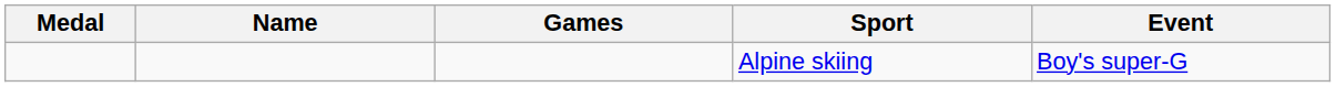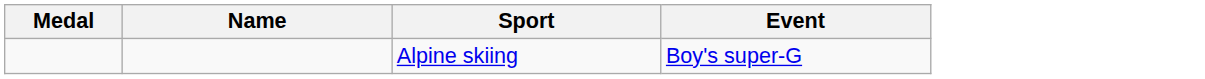- column: Games
